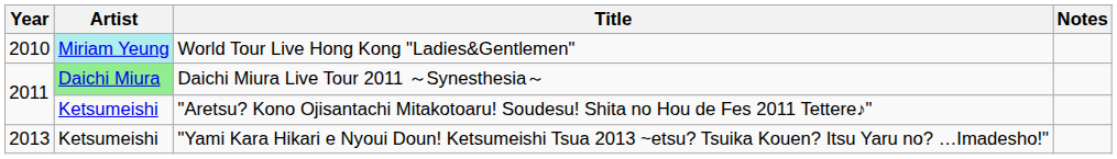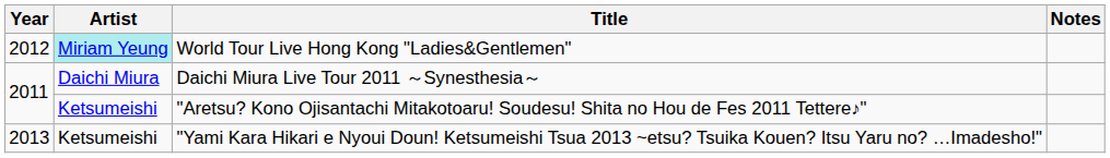World Tour Live Hong Kong "Ladies&Gentlemen" | Year: 2010 -> 2012
Daichi Miura Live Tour 2011 ～Synesthesia～ | Artist: lightgreen background -> no background
